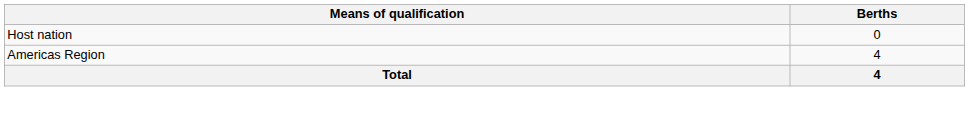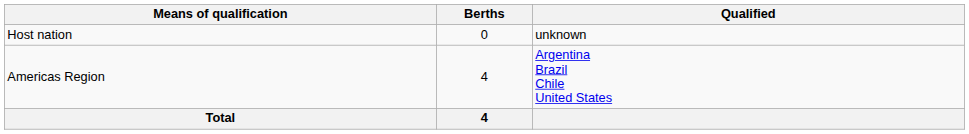+ column: Qualified | unknown | Argentina Brazil Chile United States
